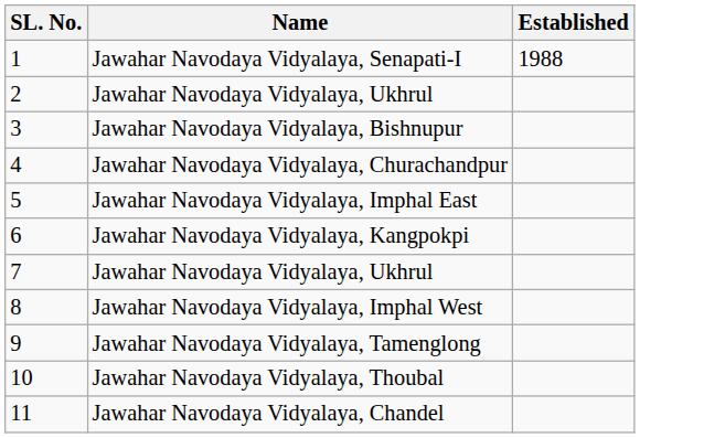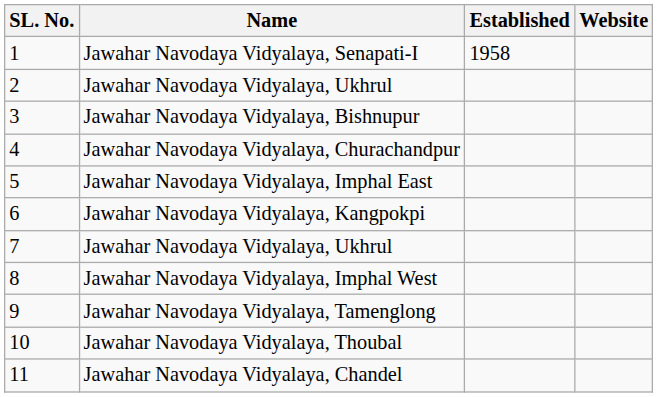+ column: Website
Jawahar Navodaya Vidyalaya, Senapati-I | Established: 1988 -> 1958
